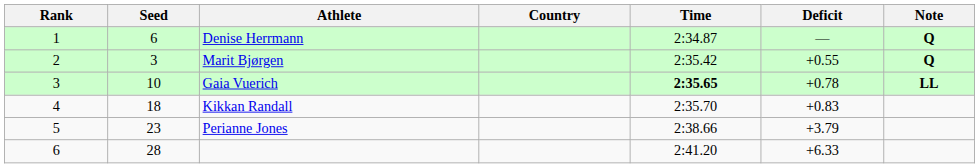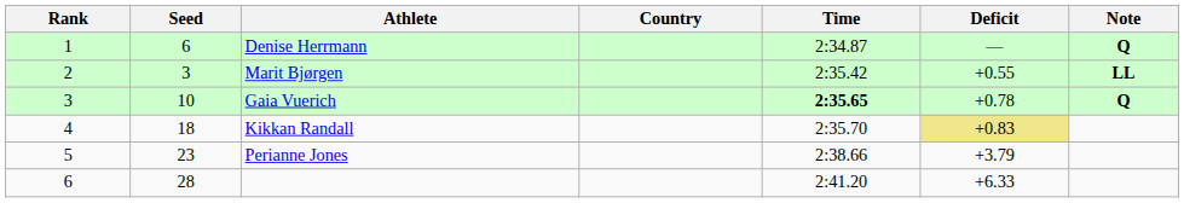Marit Bjørgen | Note: Q -> LL
Gaia Vuerich | Note: LL -> Q
Kikkan Randall | Deficit: no background -> khaki background
